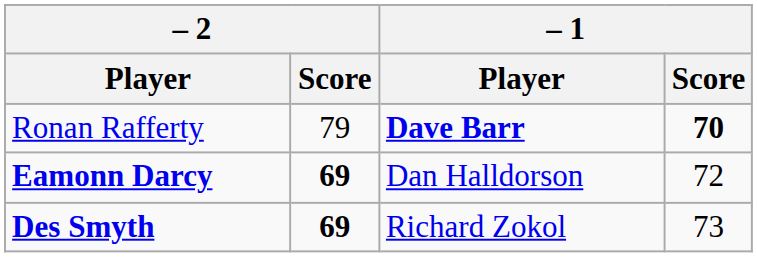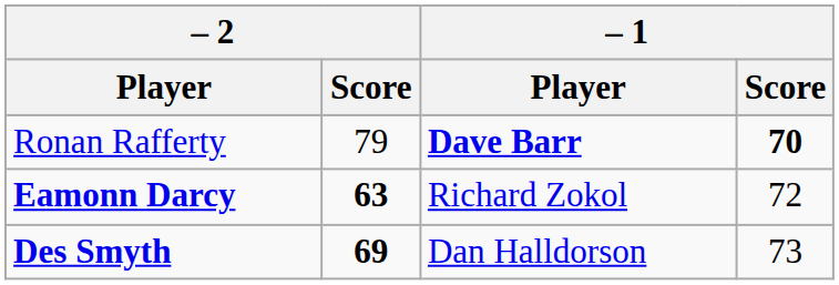Eamonn Darcy | – 2 / Score: 69 -> 63
Eamonn Darcy | – 1 / Player: Dan Halldorson -> Richard Zokol
Des Smyth | – 1 / Player: Richard Zokol -> Dan Halldorson
